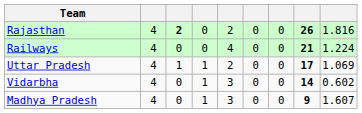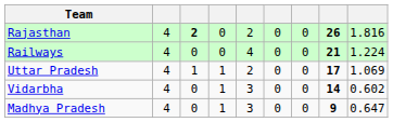Madhya Pradesh | column 9: 1.607 -> 0.647
